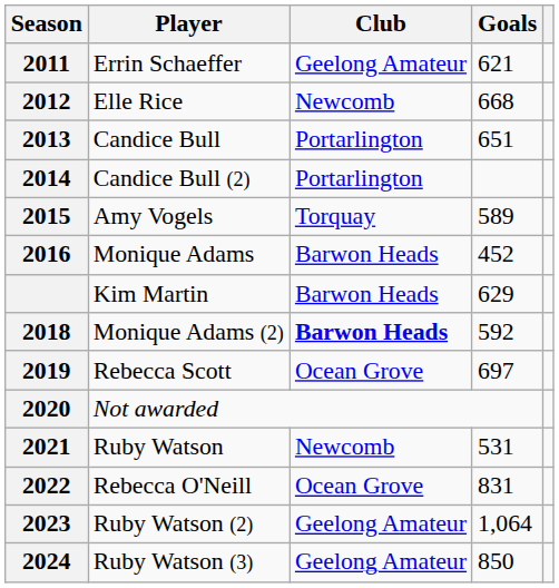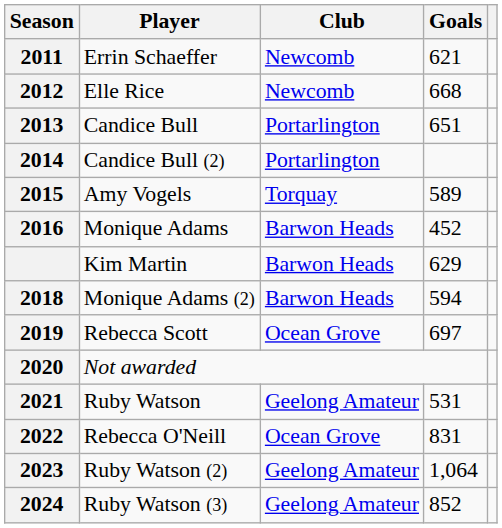Errin Schaeffer | Club: Geelong Amateur -> Newcomb
Monique Adams (2) | Club: bold -> normal
Monique Adams (2) | Goals: 592 -> 594
Ruby Watson | Club: Newcomb -> Geelong Amateur
Ruby Watson (3) | Goals: 850 -> 852
